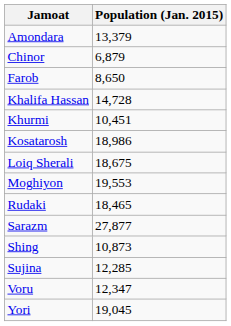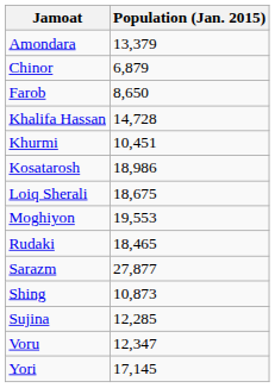Yori | Population (Jan. 2015): 19,045 -> 17,145
